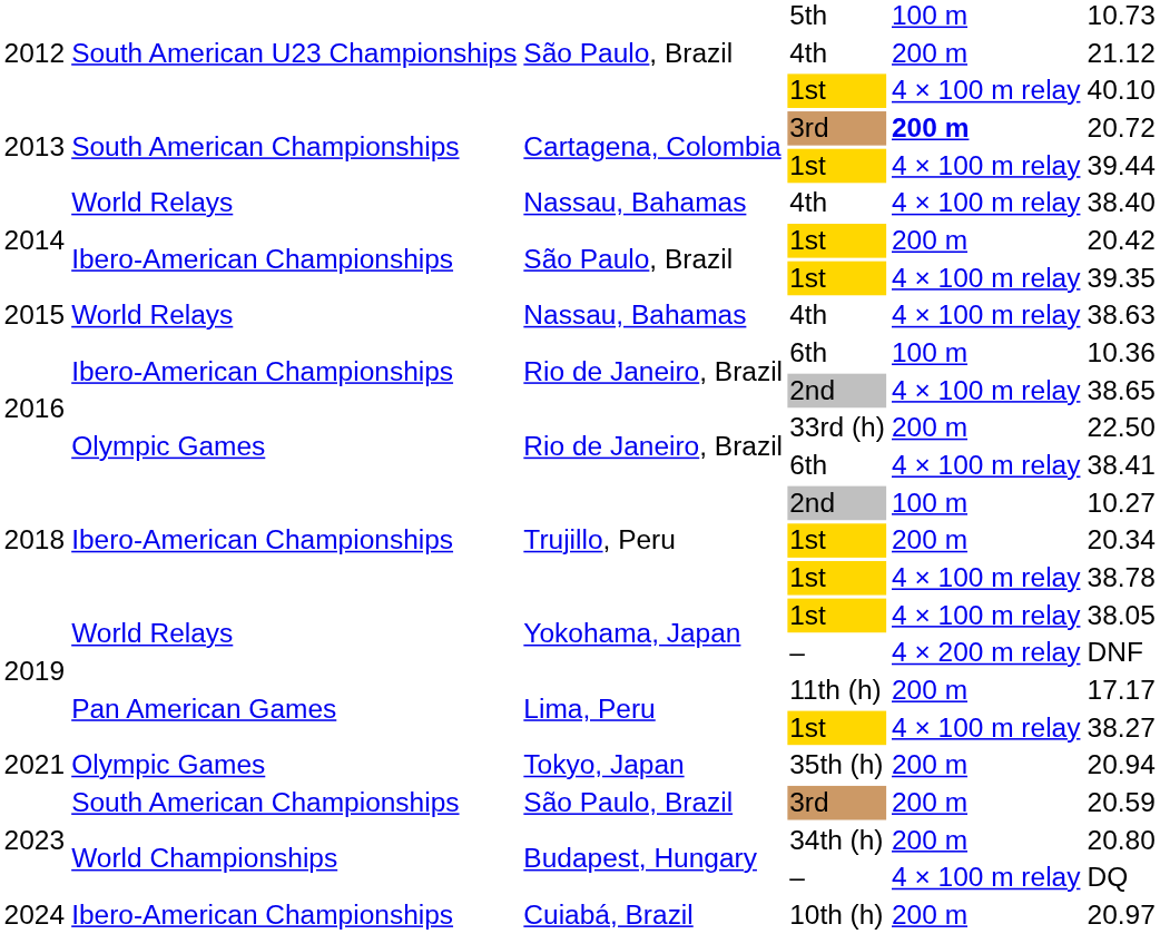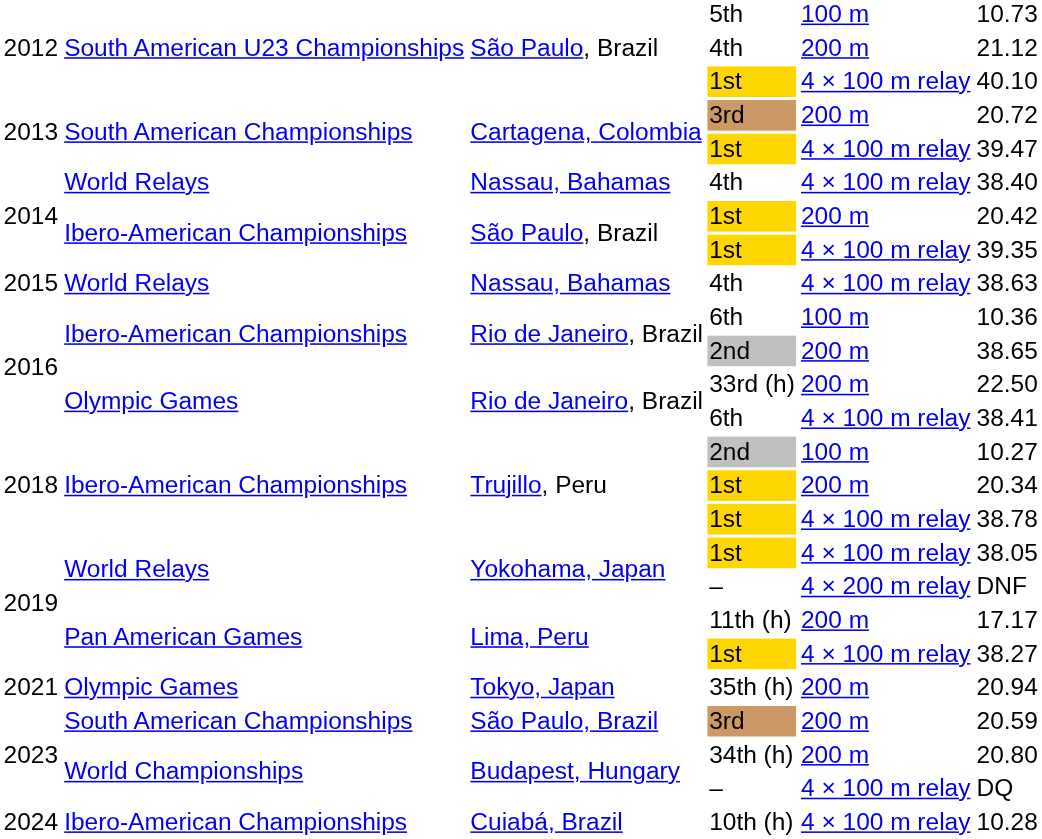2013 / 3rd | column 5: bold -> normal
2013 / 1st | column 6: 39.44 -> 39.47
2016 / 2nd | column 5: 4 × 100 m relay -> 200 m
10th (h) | column 5: 200 m -> 4 × 100 m relay
10th (h) | column 6: 20.97 -> 10.28
